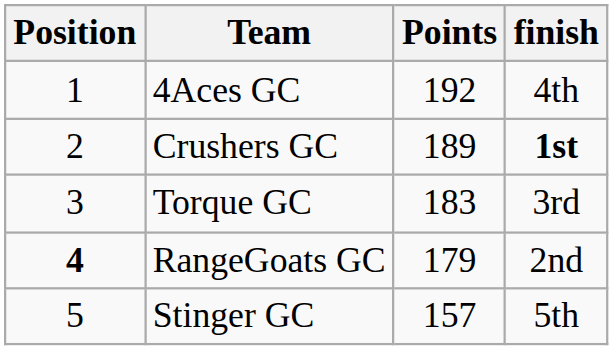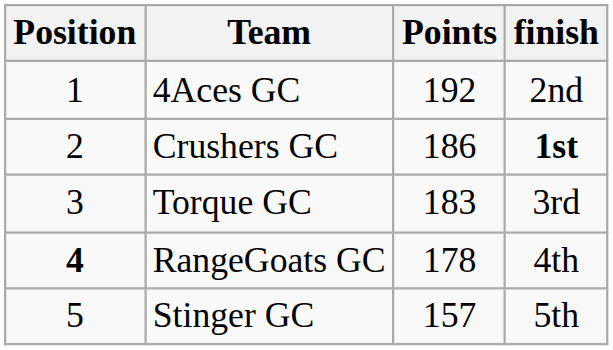4Aces GC | finish: 4th -> 2nd
Crushers GC | Points: 189 -> 186
RangeGoats GC | Points: 179 -> 178
RangeGoats GC | finish: 2nd -> 4th
